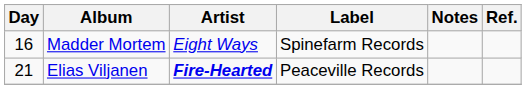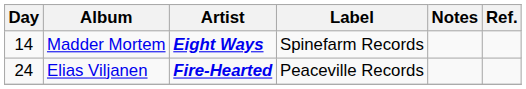Madder Mortem | Day: 16 -> 14
Madder Mortem | Artist: normal -> bold
Elias Viljanen | Day: 21 -> 24
